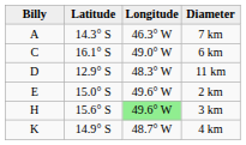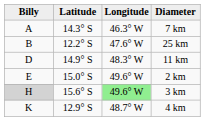+ row: B | 12.2° S | 47.6° W | 25 km
- row: C | 16.1° S | 49.0° W | 6 km
11 km | Latitude: 12.9° S -> 14.9° S
3 km | Billy: no background -> lightgrey background
4 km | Latitude: 14.9° S -> 12.9° S
